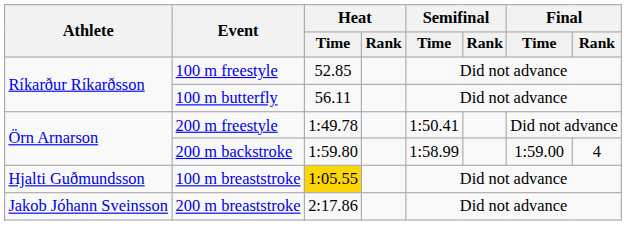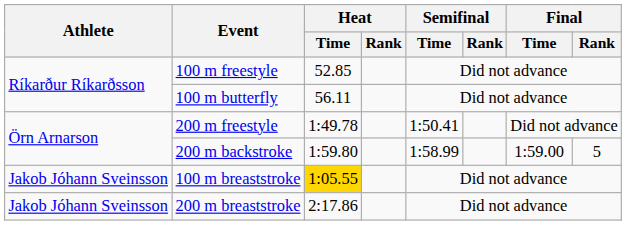200 m backstroke | Final / Rank: 4 -> 5
100 m breaststroke | Athlete: Hjalti Guðmundsson -> Jakob Jóhann Sveinsson
